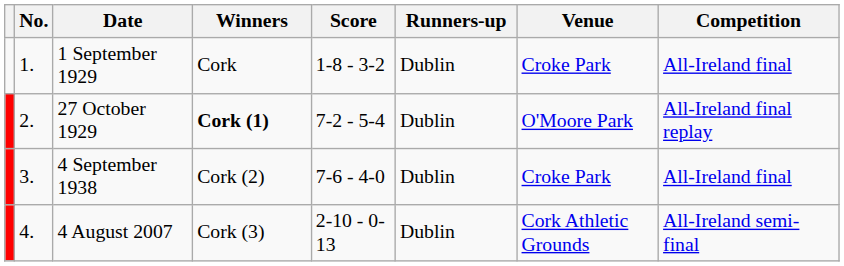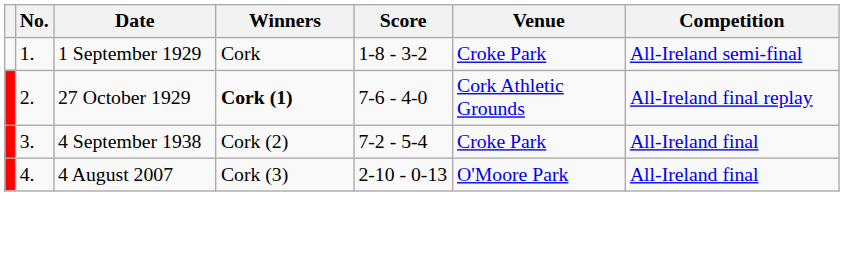- column: Runners-up | Dublin | Dublin | Dublin | Dublin
1 September 1929 | Competition: All-Ireland final -> All-Ireland semi-final
27 October 1929 | Score: 7-2 - 5-4 -> 7-6 - 4-0
27 October 1929 | Venue: O'Moore Park -> Cork Athletic Grounds
4 September 1938 | Score: 7-6 - 4-0 -> 7-2 - 5-4
4 August 2007 | Venue: Cork Athletic Grounds -> O'Moore Park
4 August 2007 | Competition: All-Ireland semi-final -> All-Ireland final
